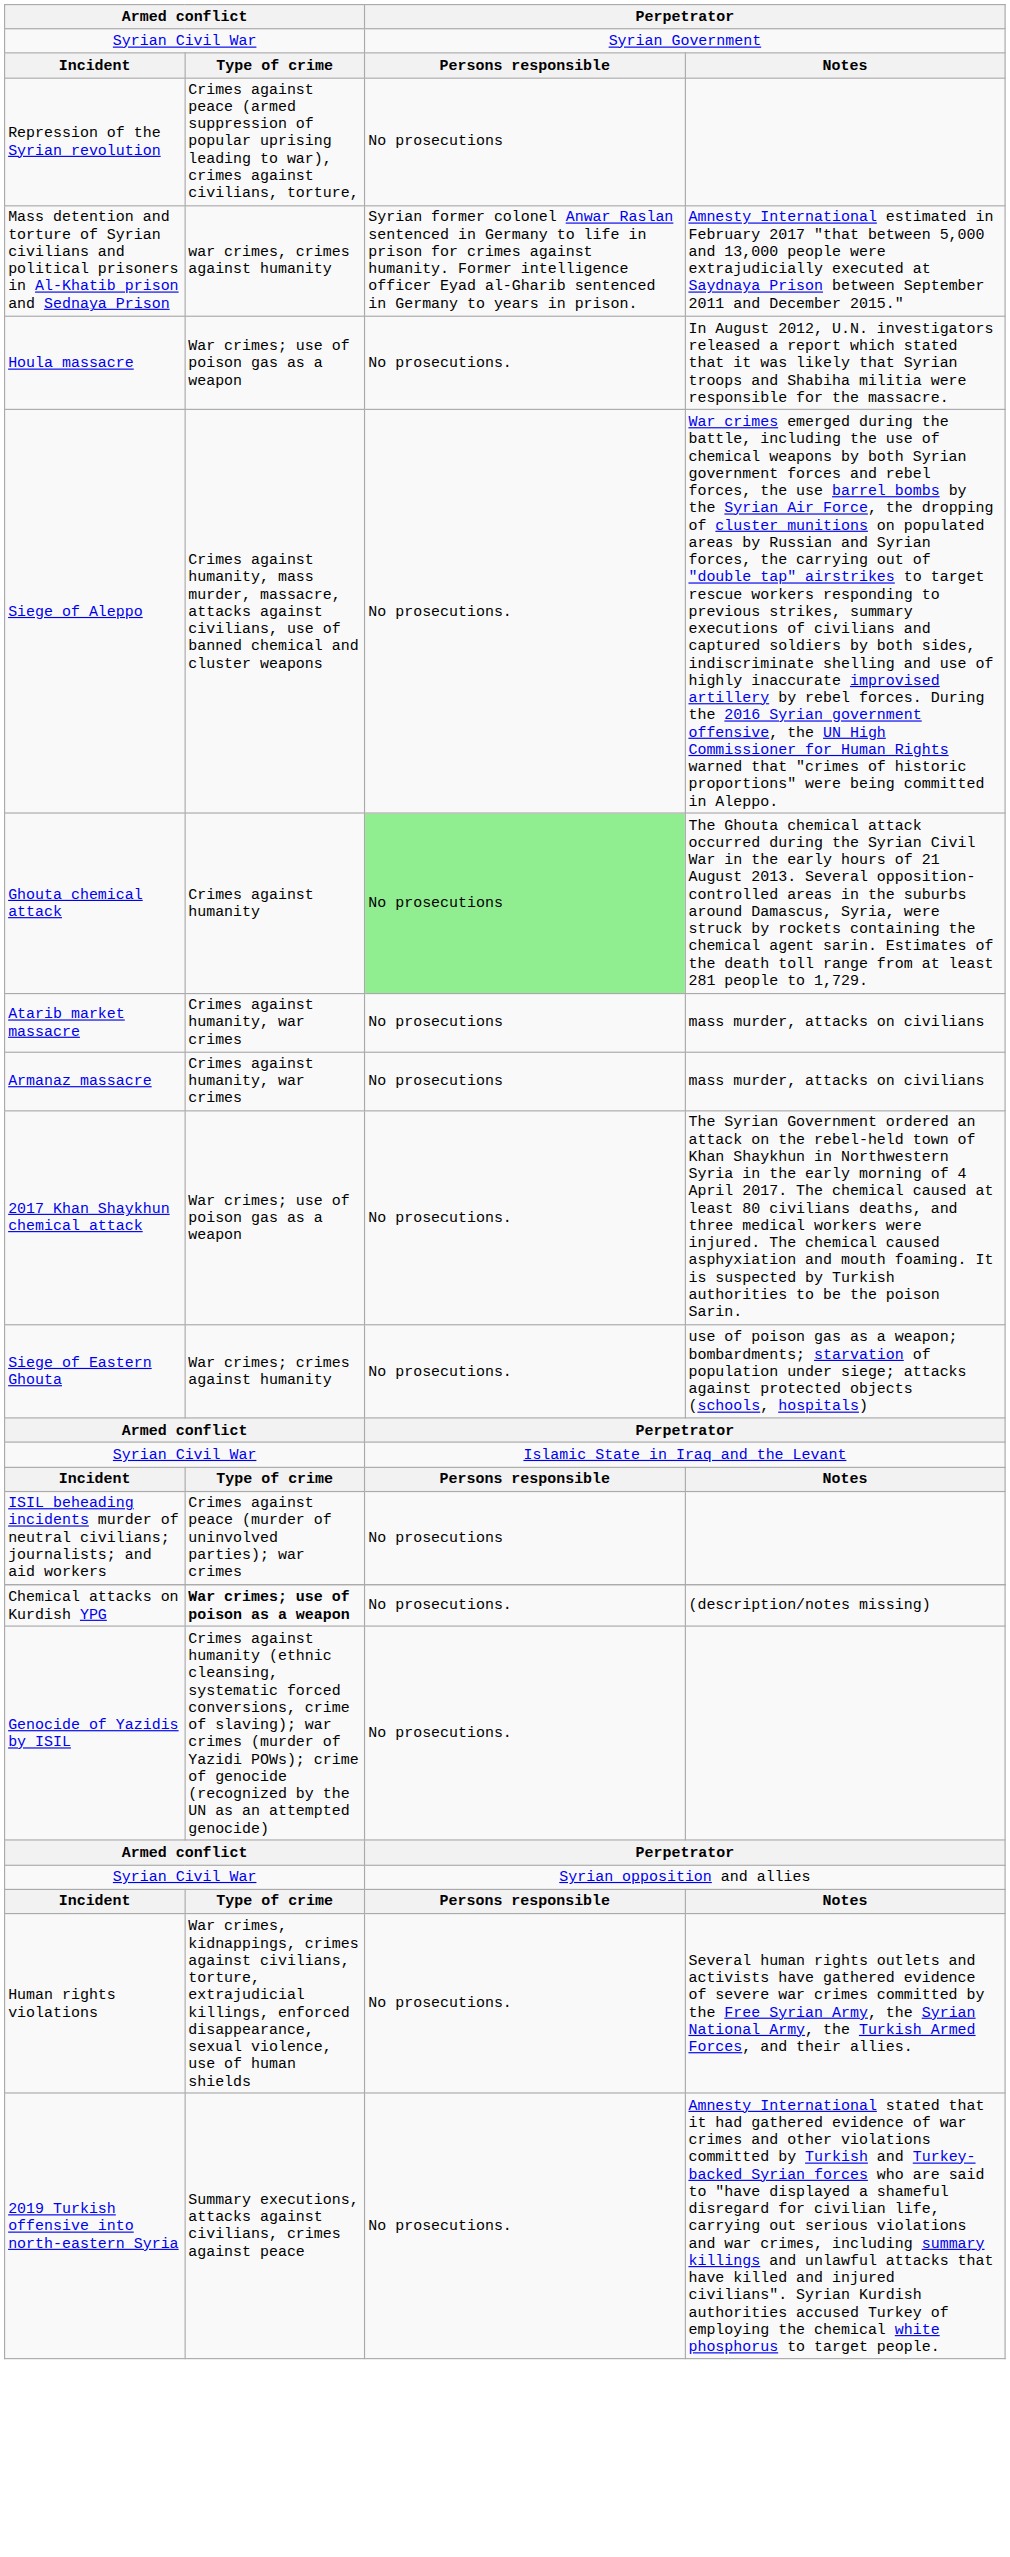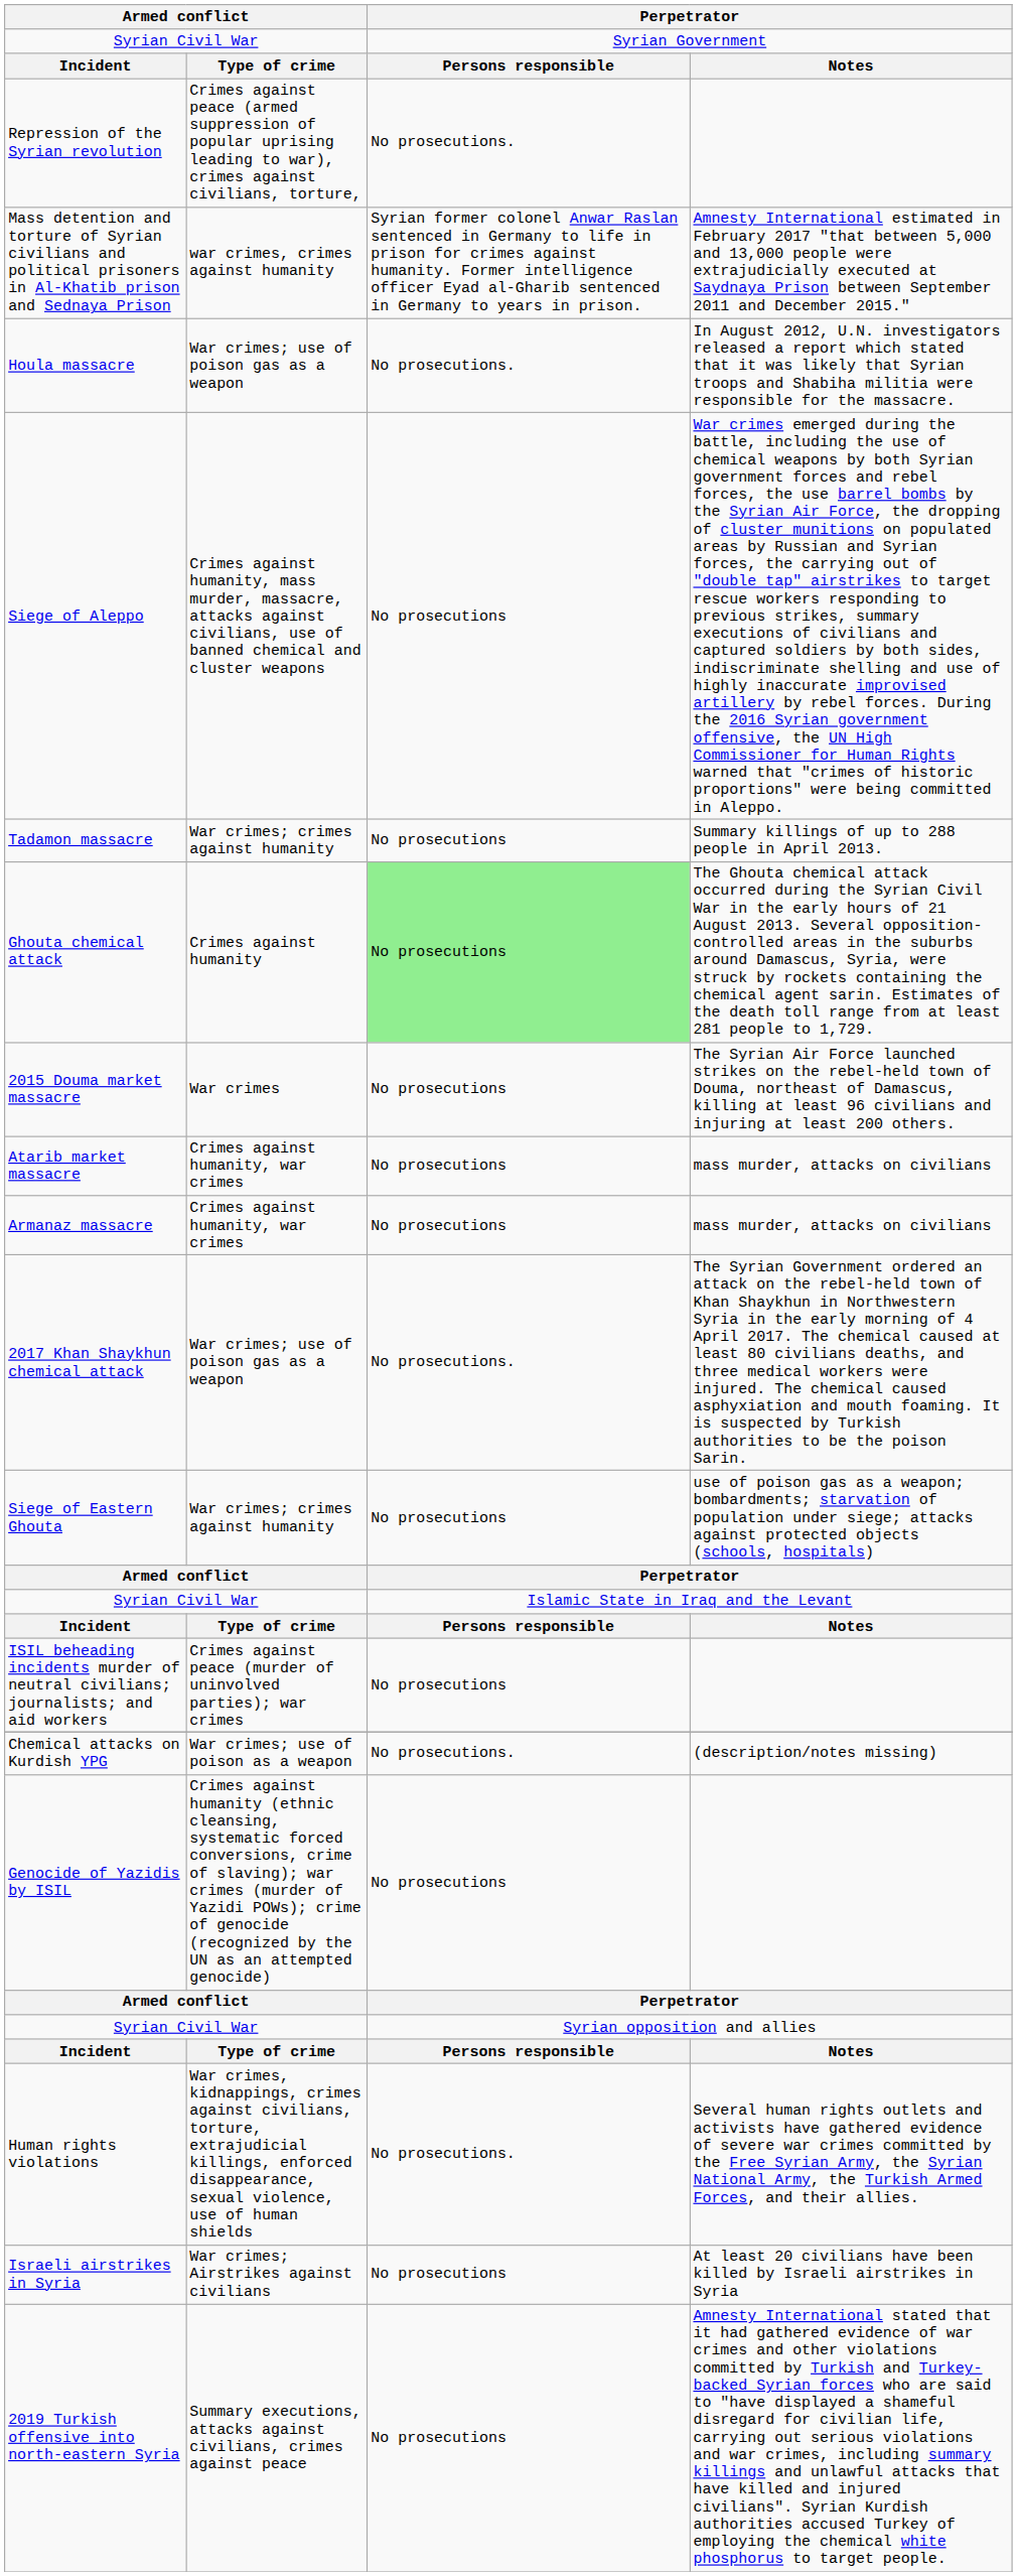Repression of the Syrian revolution | column 3: No prosecutions -> No prosecutions.
Siege of Aleppo | column 3: No prosecutions. -> No prosecutions
+ row: Tadamon massacre | War crimes; crimes against humanity | No prosecutions | Summary killings of up to 288 people in April 2013.
+ row: 2015 Douma market massacre | War crimes | No prosecutions | The Syrian Air Force launched strikes on the rebel-held town of Douma, northeast of Damascus, killing at least 96 civilians and injuring at least 200 others.
Siege of Eastern Ghouta | column 3: No prosecutions. -> No prosecutions
Chemical attacks on Kurdish YPG | column 2: bold -> normal
Genocide of Yazidis by ISIL | column 3: No prosecutions. -> No prosecutions
+ row: Israeli airstrikes in Syria | War crimes; Airstrikes against civilians | No prosecutions | At least 20 civilians have been killed by Israeli airstrikes in Syria
2019 Turkish offensive into north-eastern Syria | column 3: No prosecutions. -> No prosecutions
